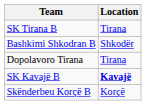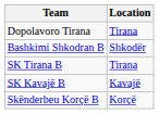rows swapped: SK Tirana B <-> Dopolavoro Tirana
SK Kavajë B | Location: bold -> normal
